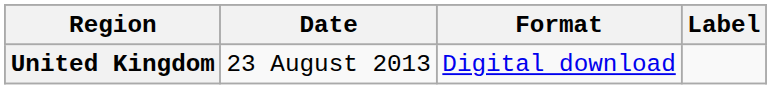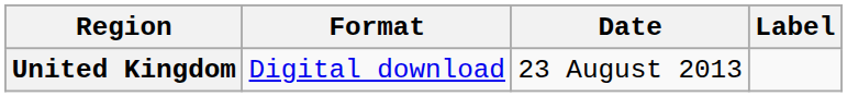columns swapped: Date <-> Format
